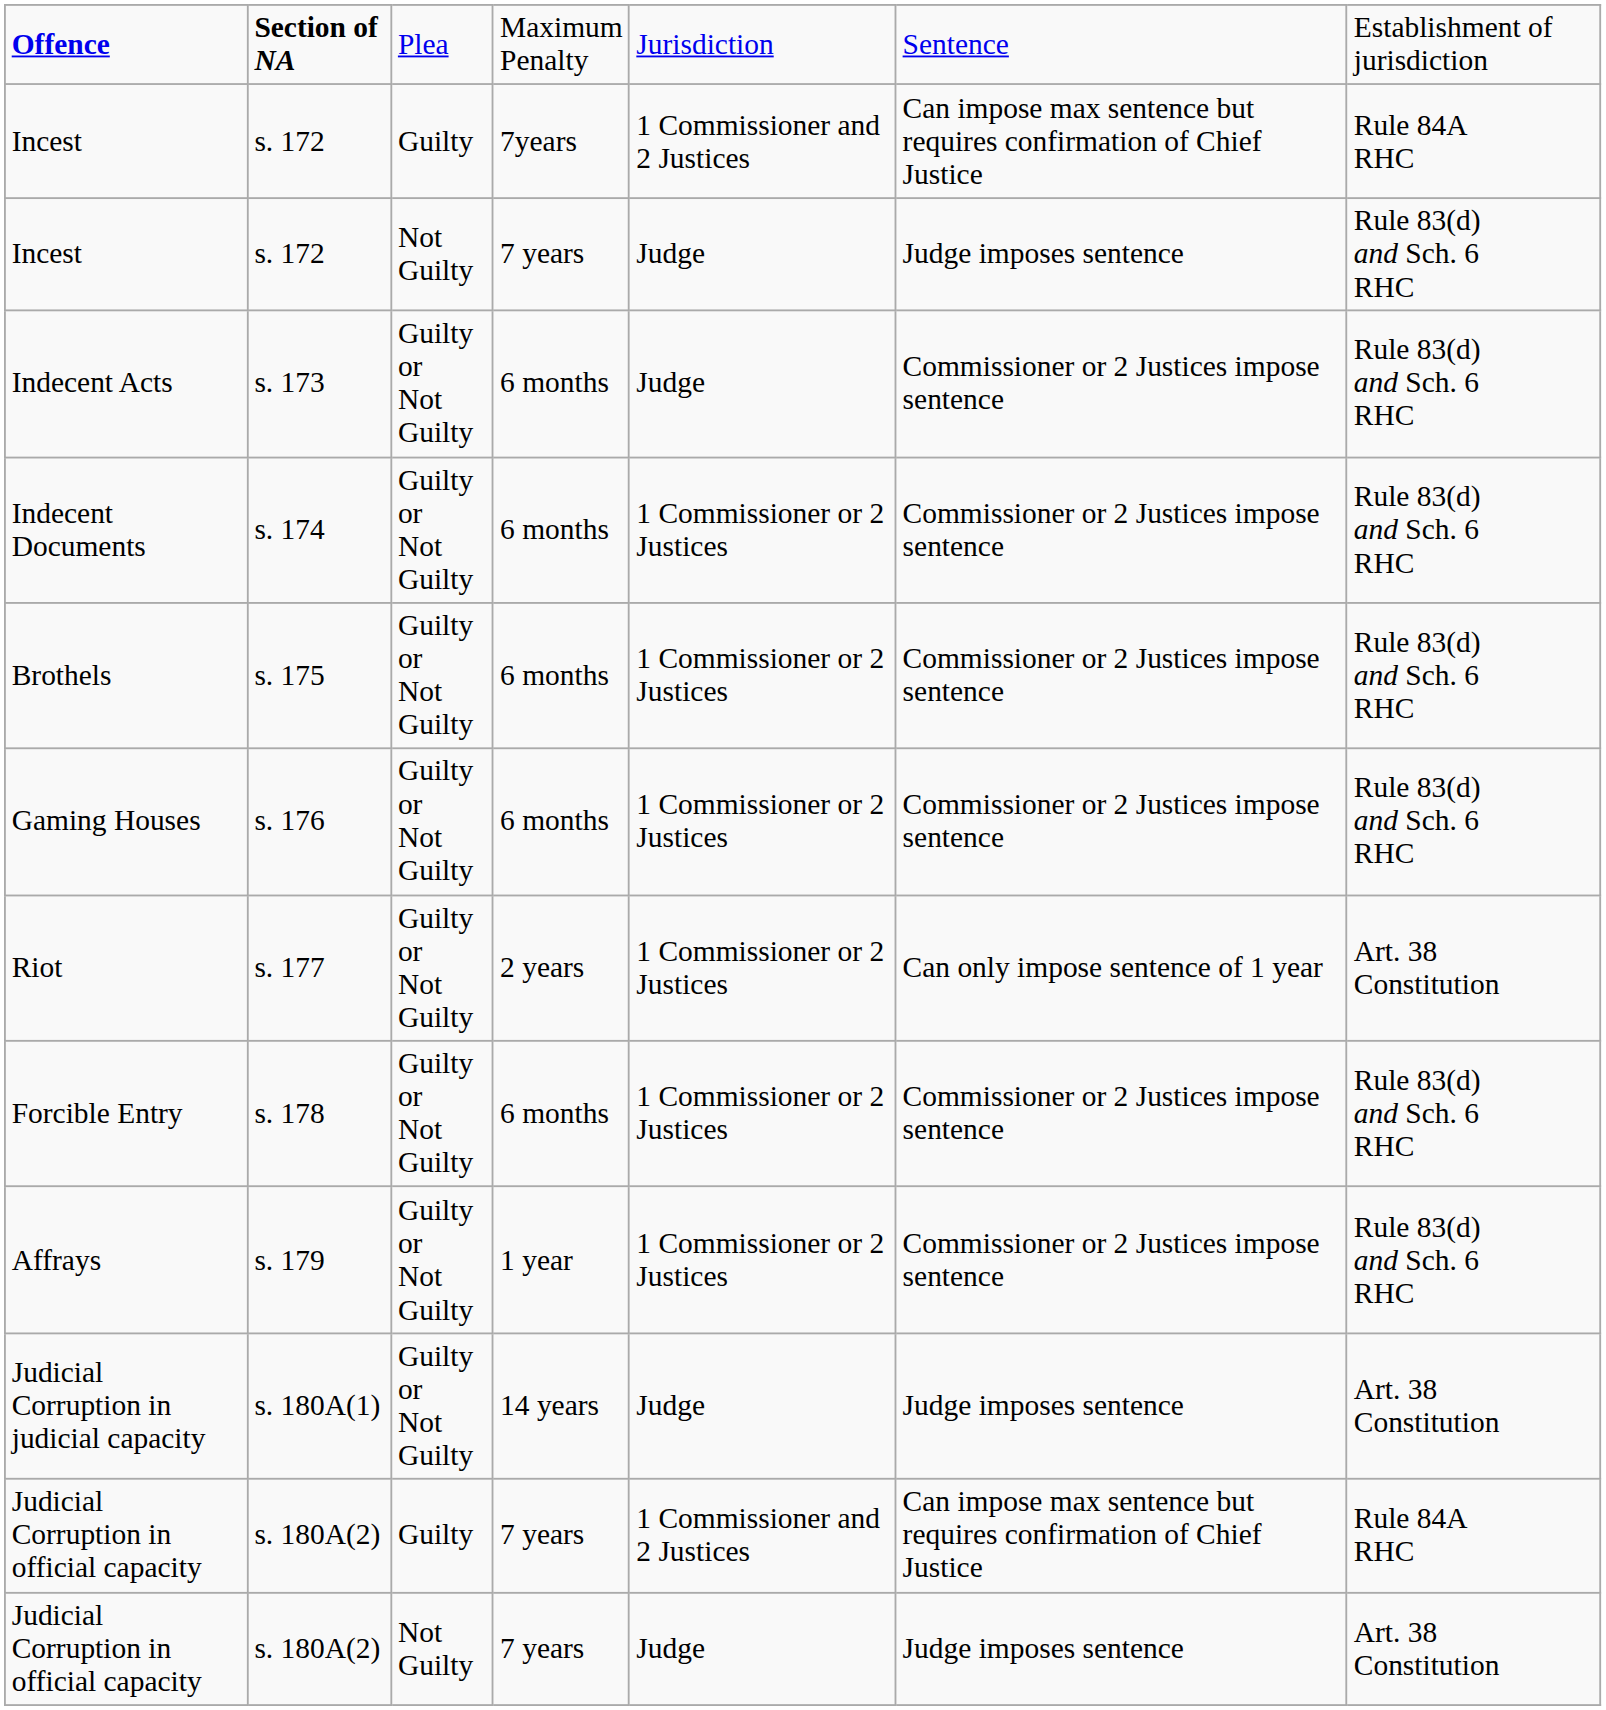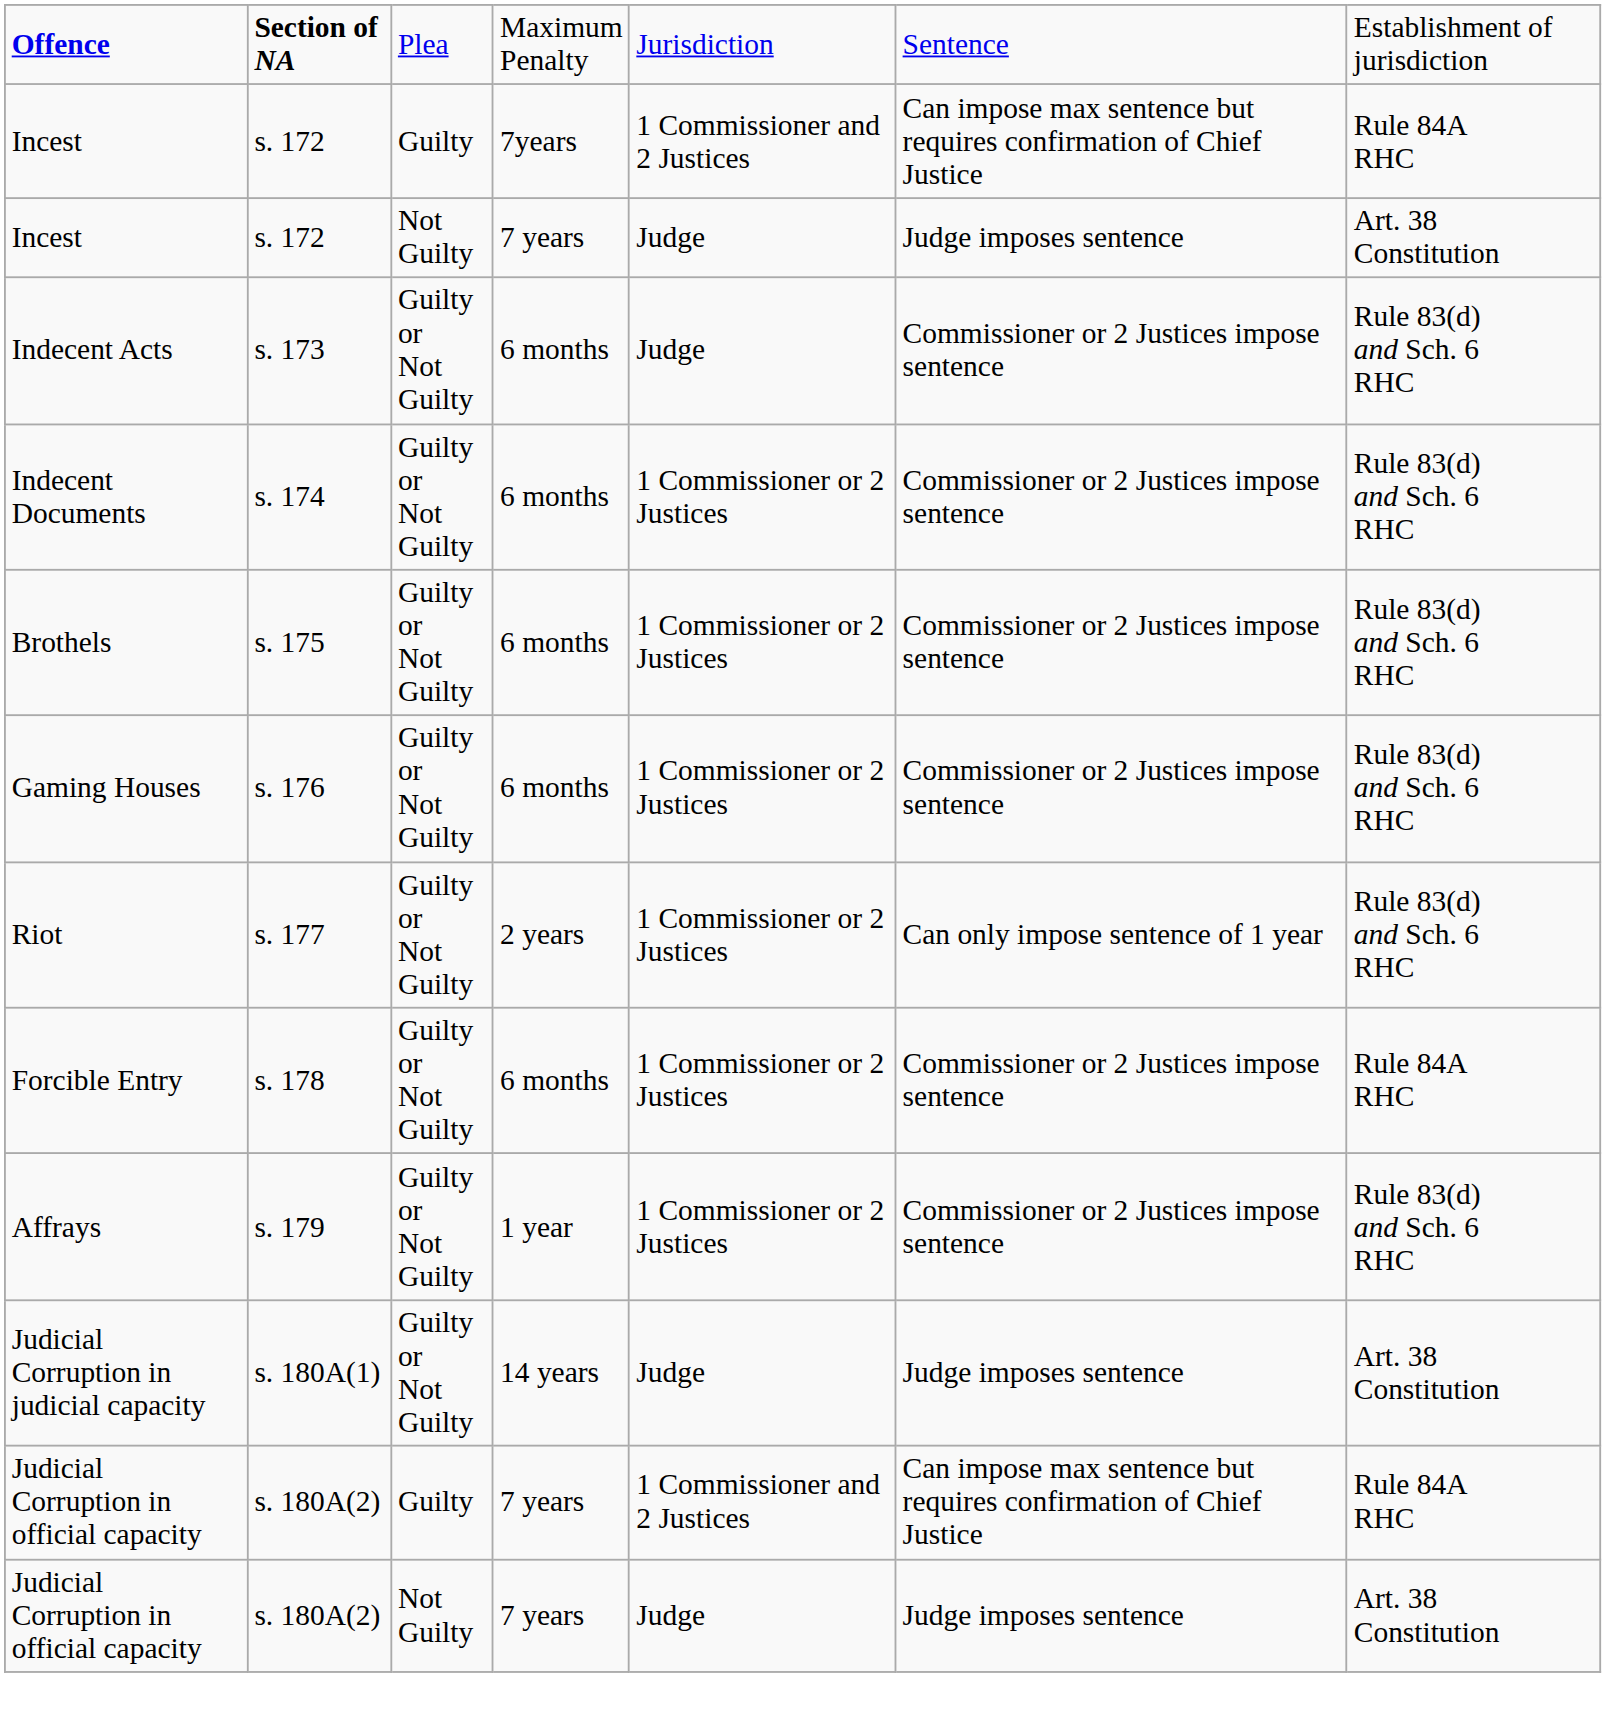Incest / Not Guilty | column 7: Rule 83(d) and Sch. 6 RHC -> Art. 38 Constitution
Riot | column 7: Art. 38 Constitution -> Rule 83(d) and Sch. 6 RHC
Forcible Entry | column 7: Rule 83(d) and Sch. 6 RHC -> Rule 84A RHC
